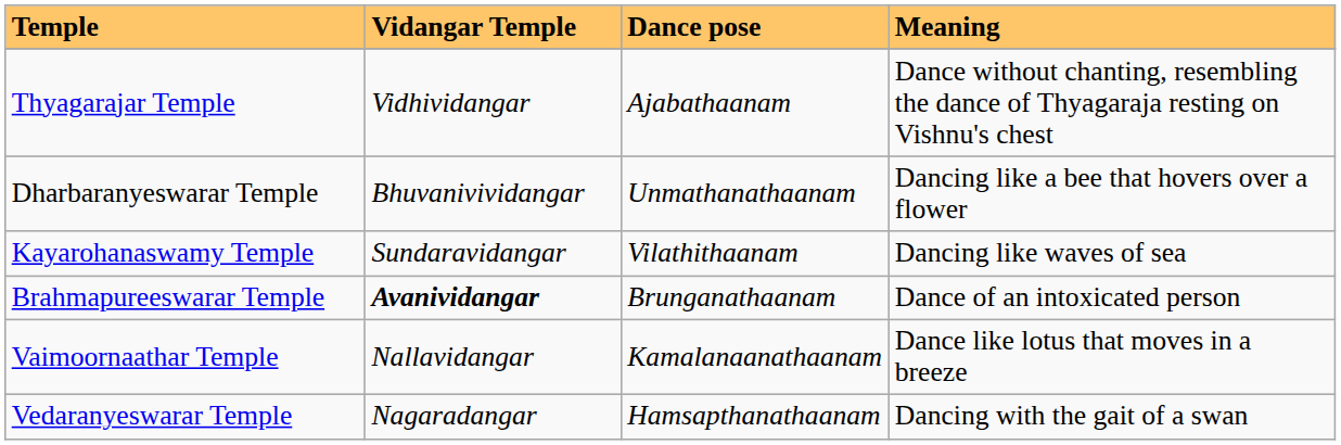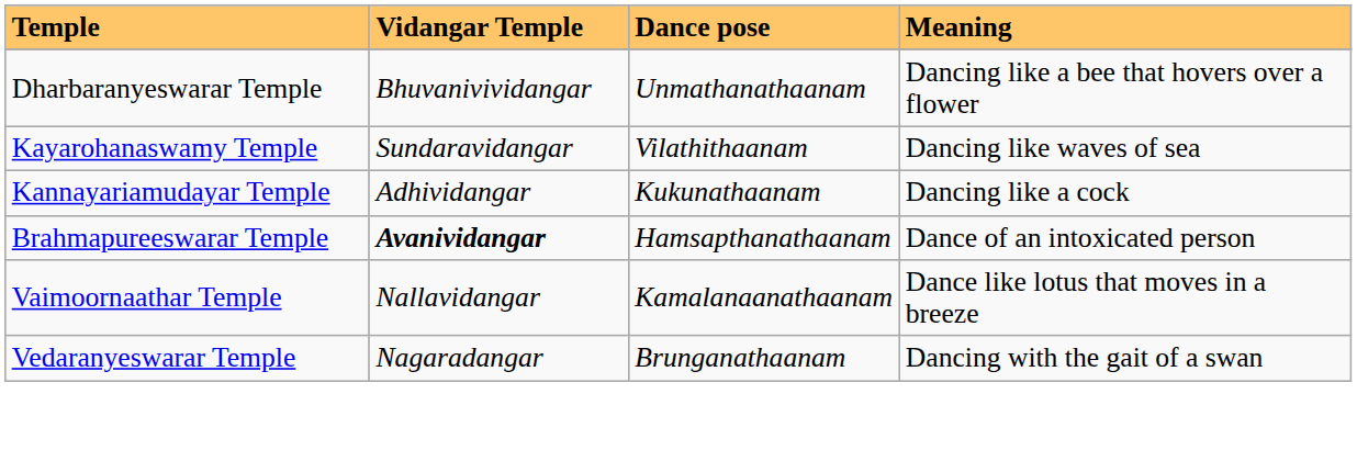- row: Thyagarajar Temple | Vidhividangar | Ajabathaanam | Dance without chanting, resembling the dance of Thyagaraja resting on Vishnu's chest
+ row: Kannayariamudayar Temple | Adhividangar | Kukunathaanam | Dancing like a cock
Brahmapureeswarar Temple | Dance pose: Brunganathaanam -> Hamsapthanathaanam
Vedaranyeswarar Temple | Dance pose: Hamsapthanathaanam -> Brunganathaanam
